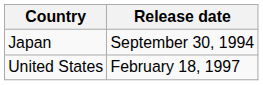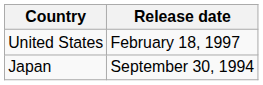rows swapped: Japan <-> United States
